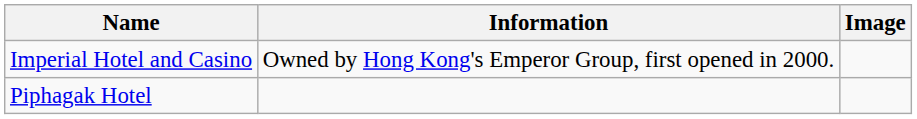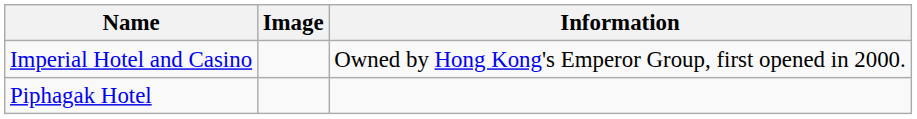columns swapped: Image <-> Information
